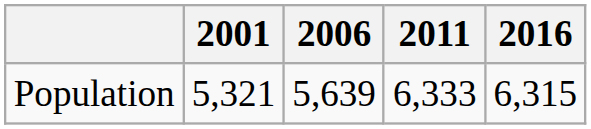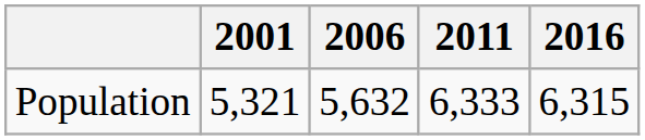Population | 2006: 5,639 -> 5,632
